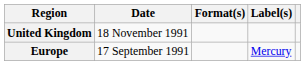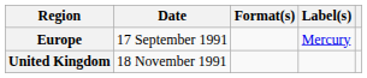rows swapped: Europe <-> United Kingdom
